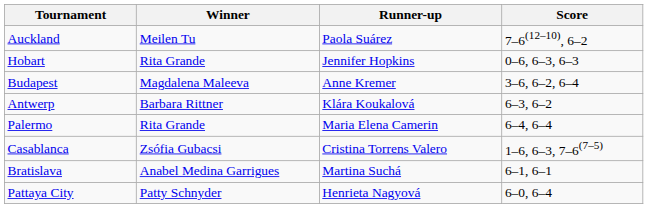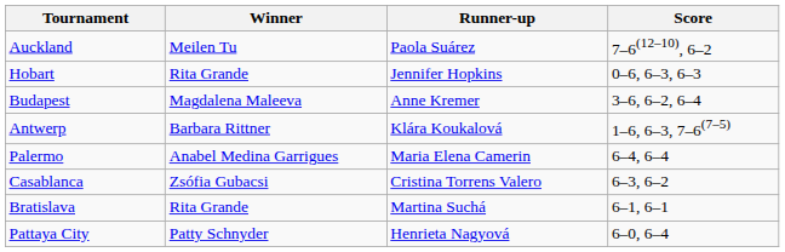Antwerp | Score: 6–3, 6–2 -> 1–6, 6–3, 7–6(7–5)
Palermo | Winner: Rita Grande -> Anabel Medina Garrigues
Casablanca | Score: 1–6, 6–3, 7–6(7–5) -> 6–3, 6–2
Bratislava | Winner: Anabel Medina Garrigues -> Rita Grande
